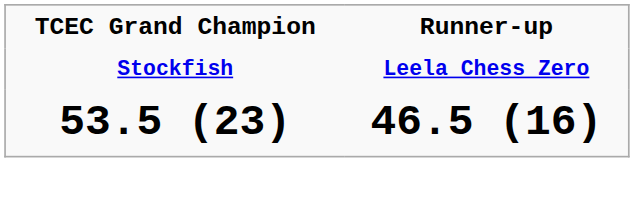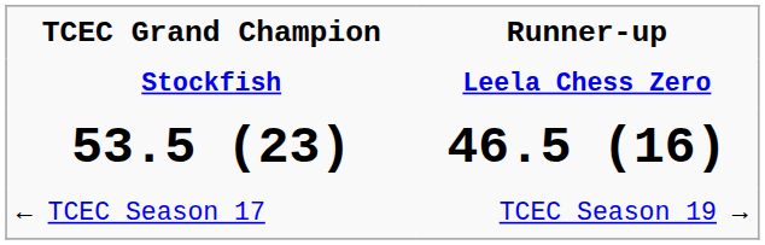+ row: ← TCEC Season 17 | TCEC Season 19 →
